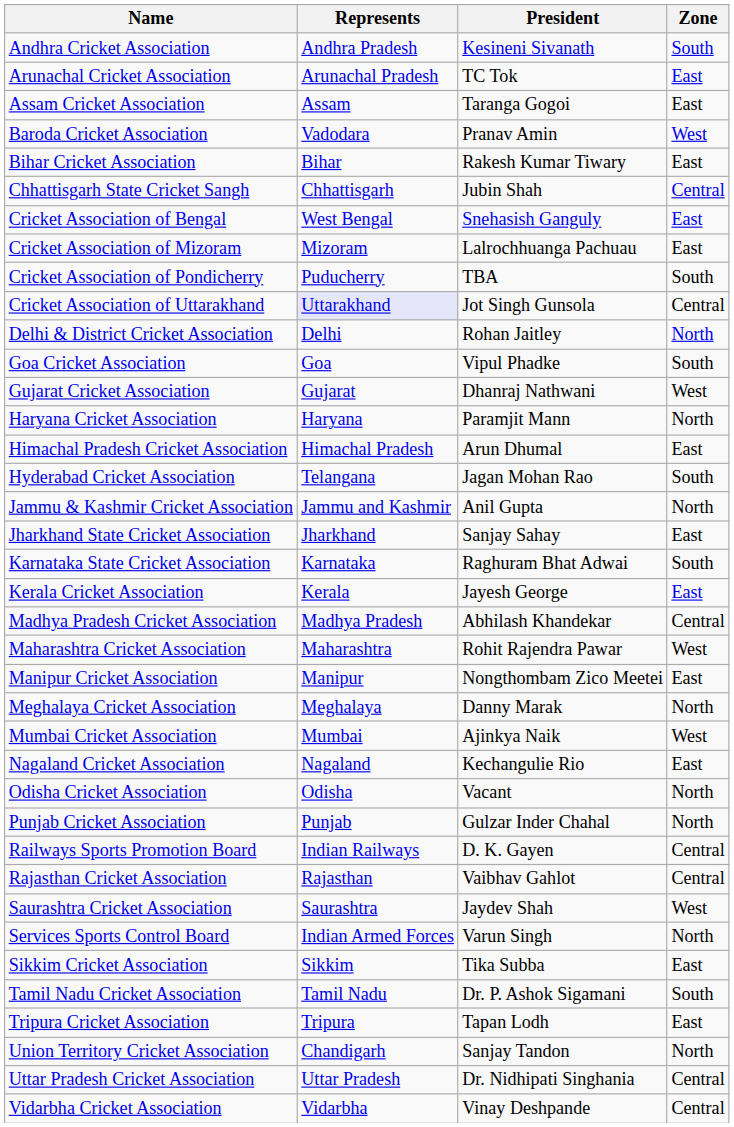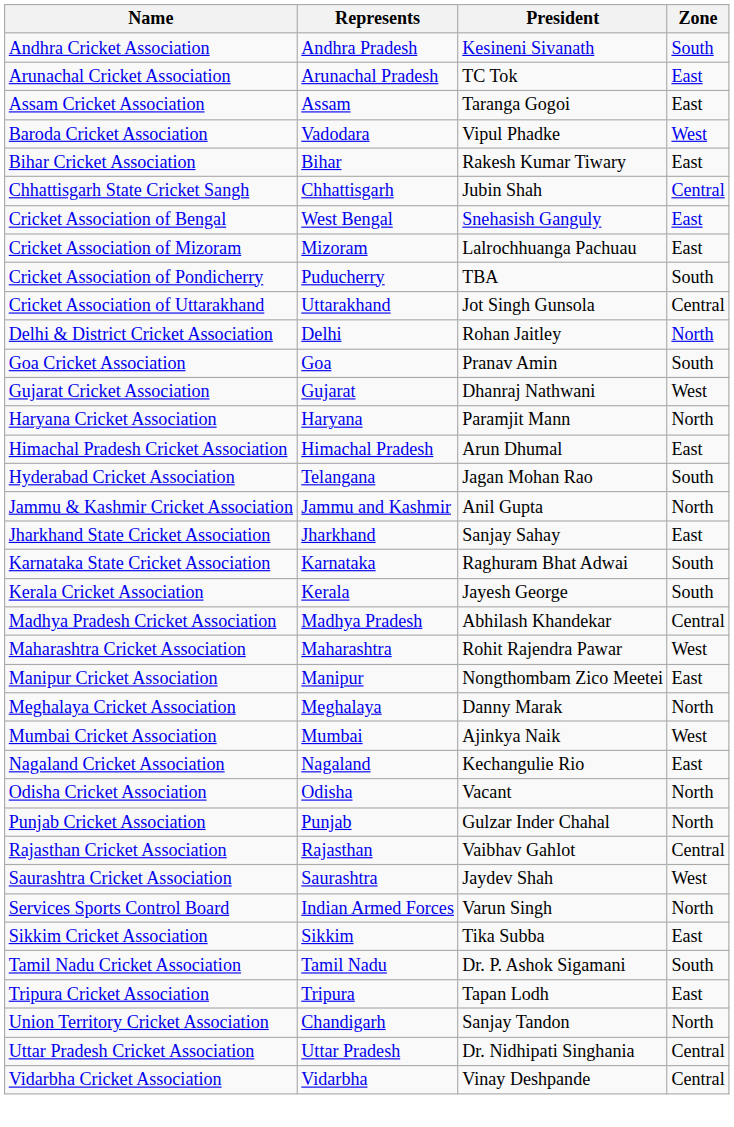Baroda Cricket Association | President: Pranav Amin -> Vipul Phadke
Cricket Association of Uttarakhand | Represents: lavender background -> no background
Goa Cricket Association | President: Vipul Phadke -> Pranav Amin
Kerala Cricket Association | Zone: East -> South
- row: Railways Sports Promotion Board | Indian Railways | D. K. Gayen | Central
